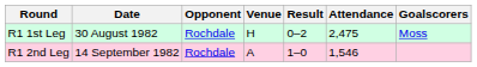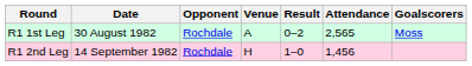R1 1st Leg | Venue: H -> A
R1 1st Leg | Attendance: 2,475 -> 2,565
R1 2nd Leg | Venue: A -> H
R1 2nd Leg | Attendance: 1,546 -> 1,456
